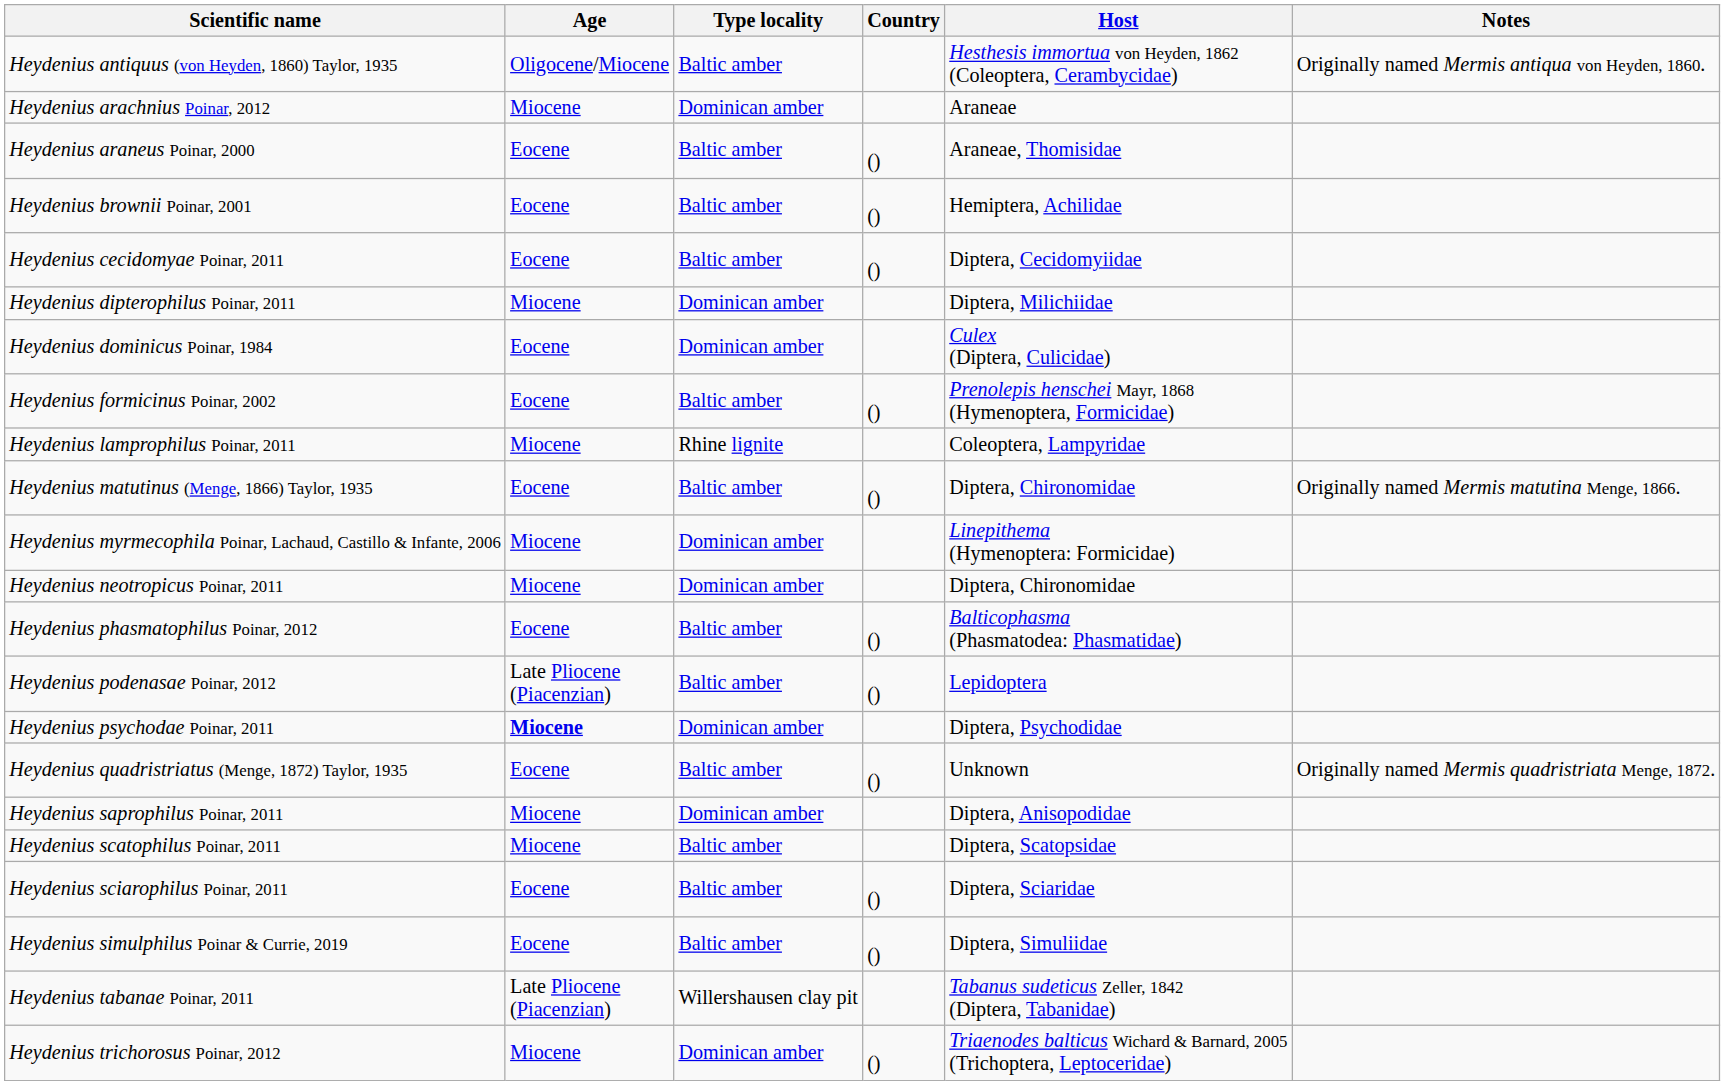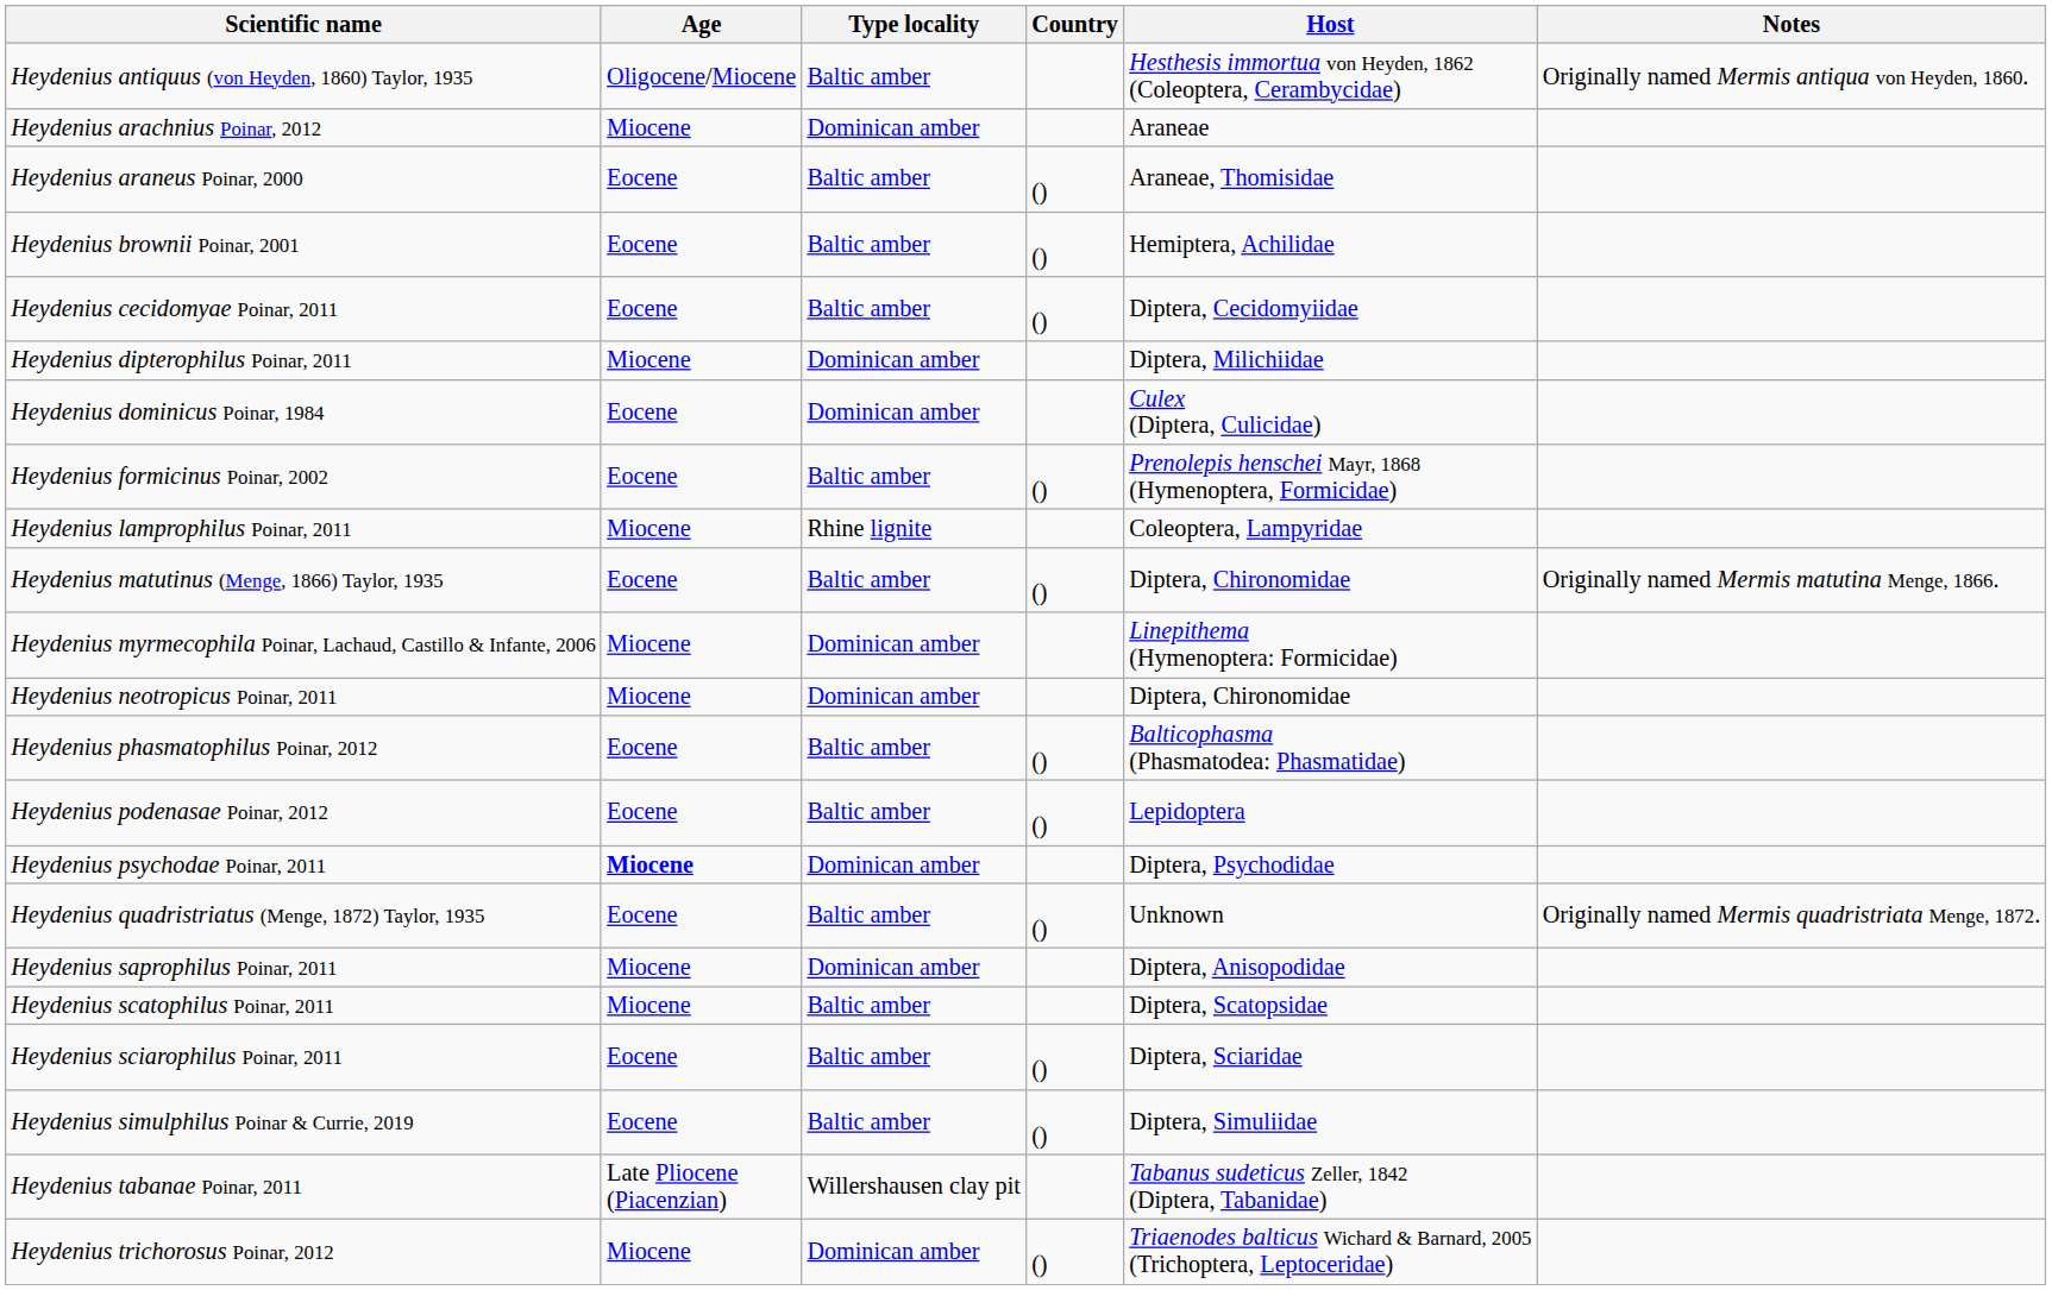Heydenius podenasae Poinar, 2012 | Age: Late Pliocene (Piacenzian) -> Eocene
